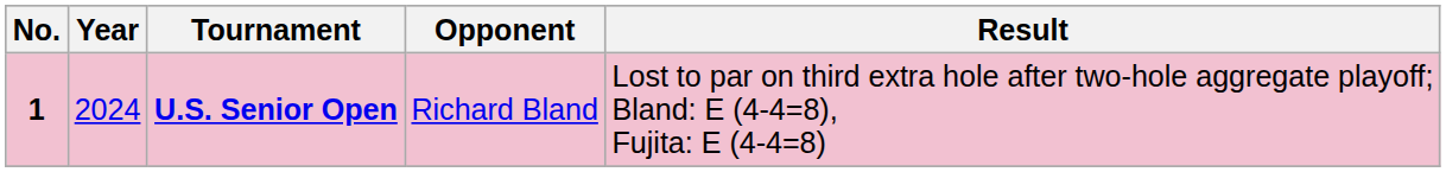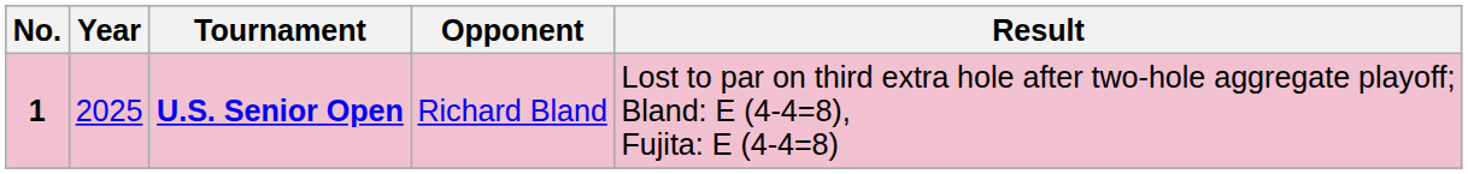U.S. Senior Open | Year: 2024 -> 2025
